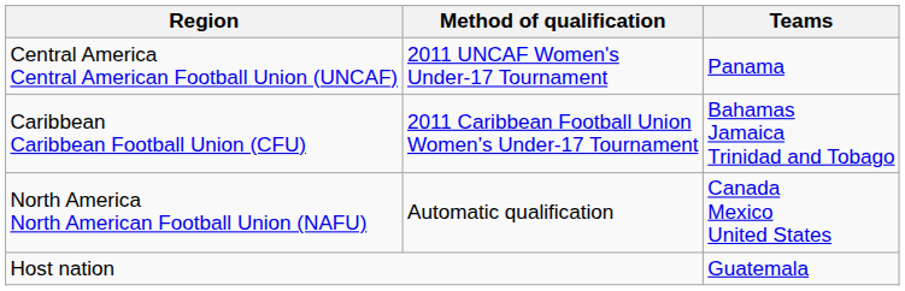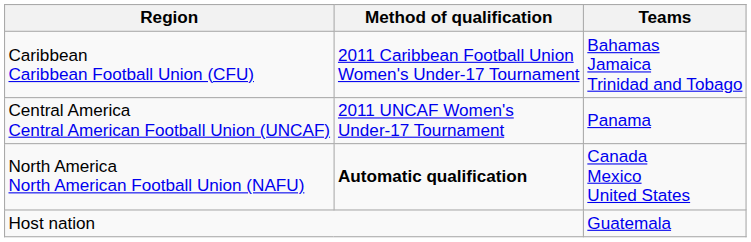rows swapped: Caribbean Caribbean Football Union (CFU) <-> Central America Central American Football Union (UNCAF)
North America North American Football Union (NAFU) | Method of qualification: normal -> bold
